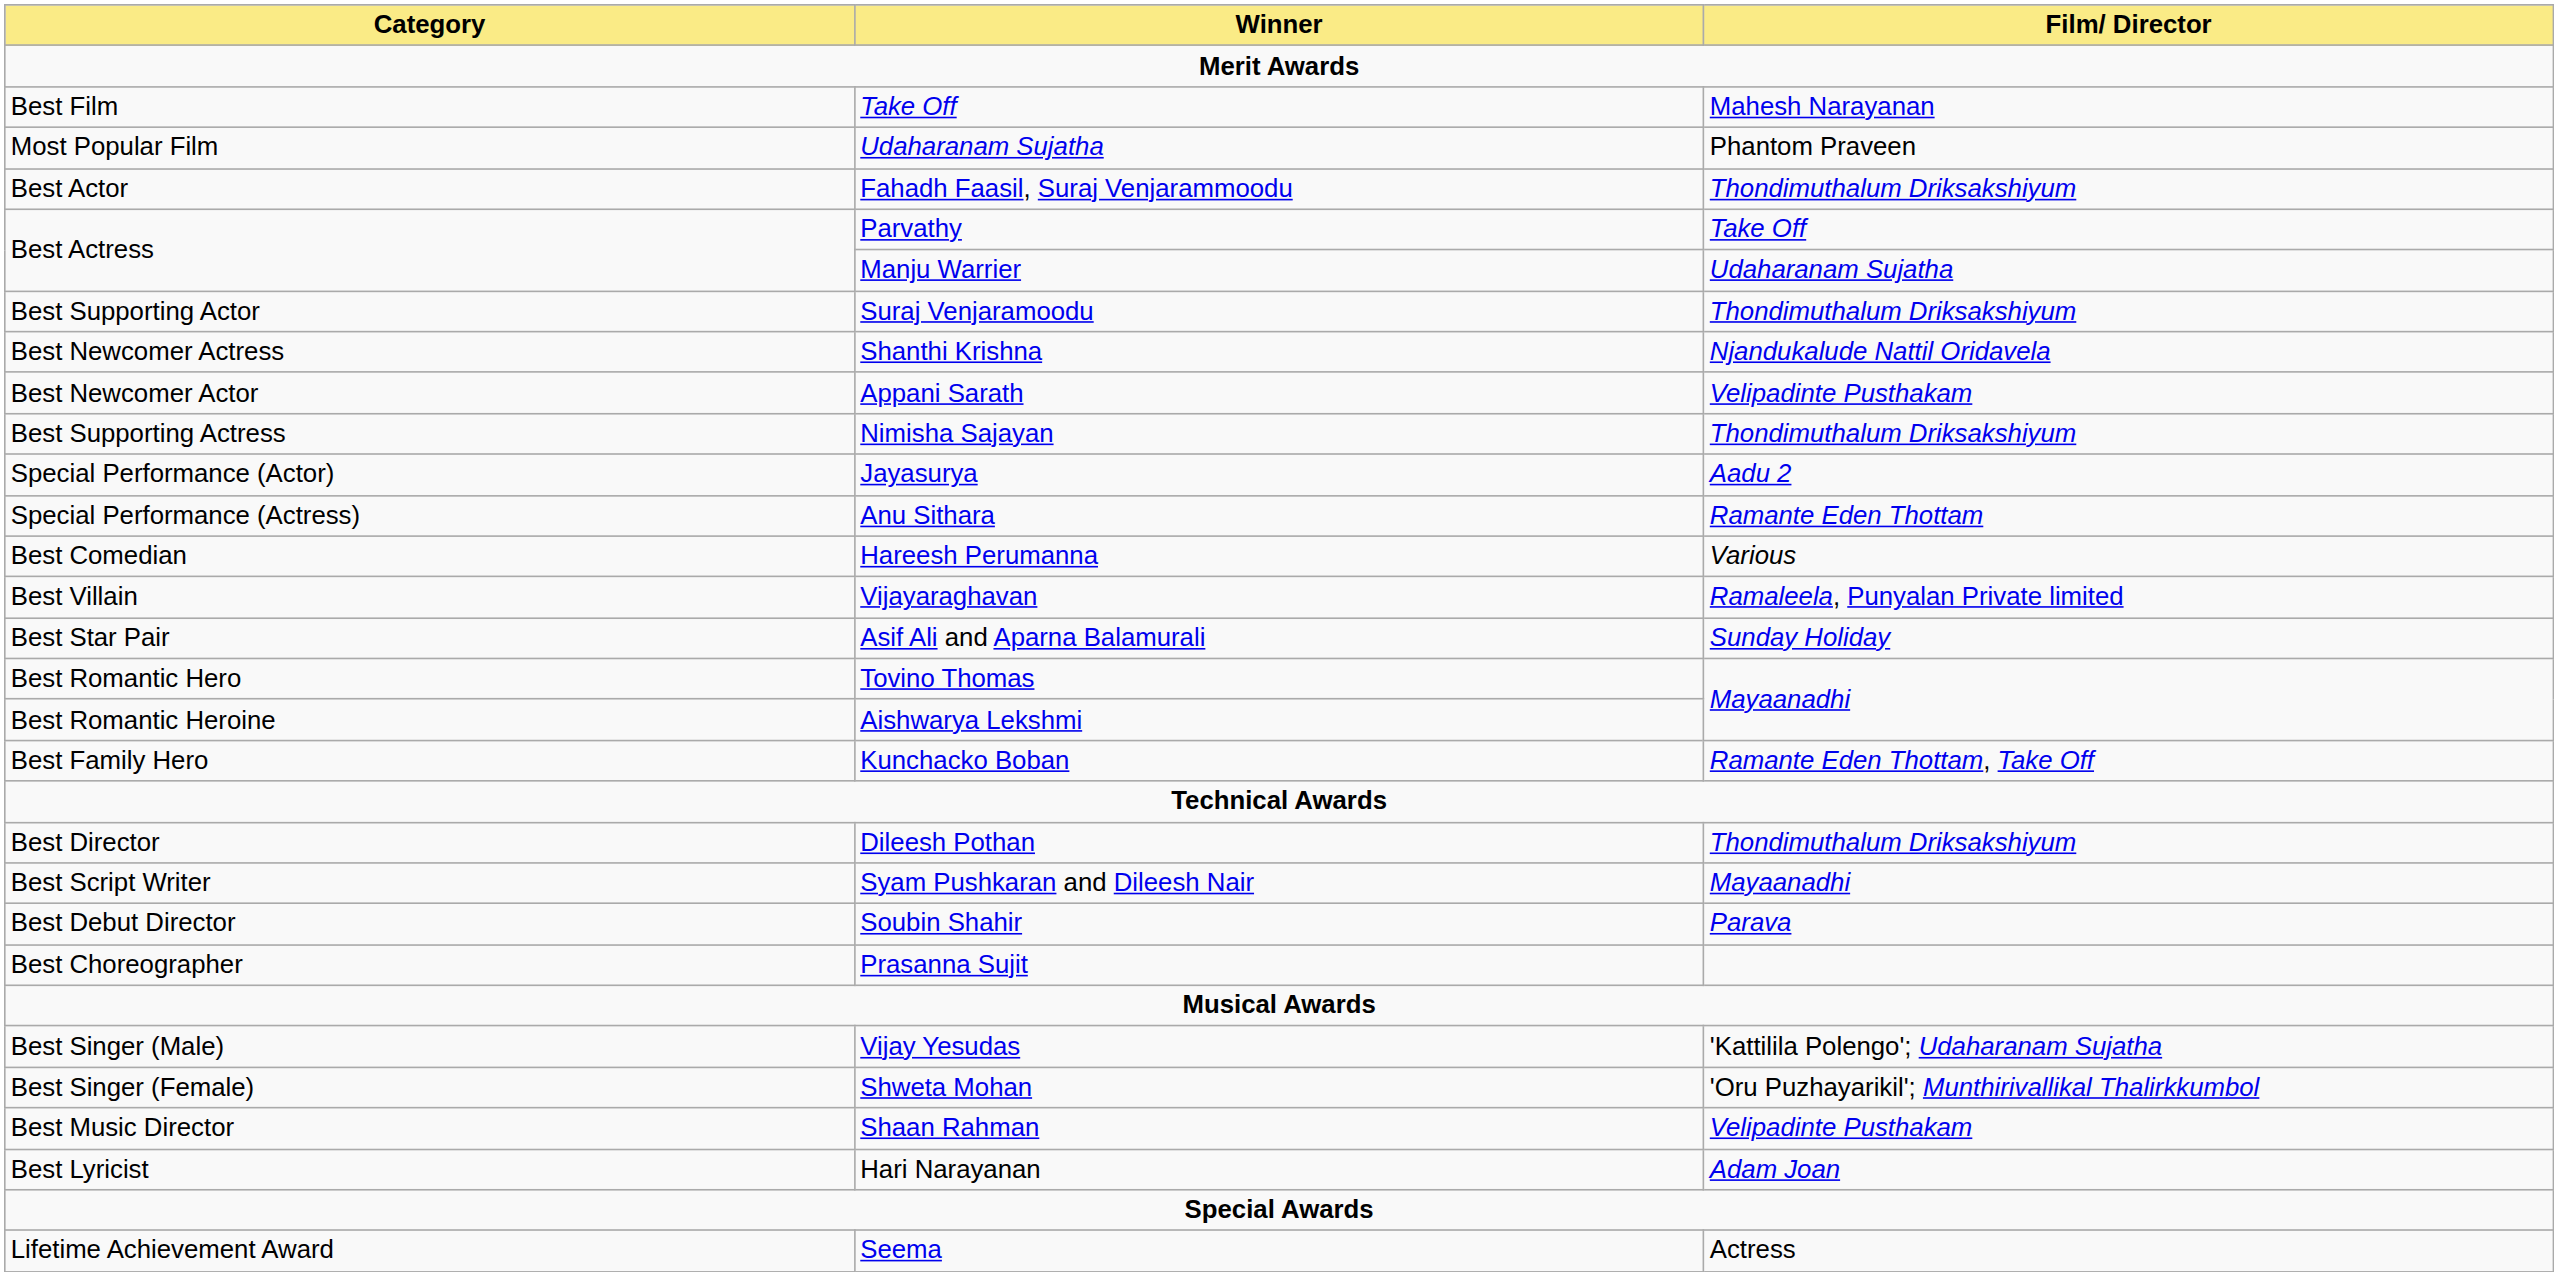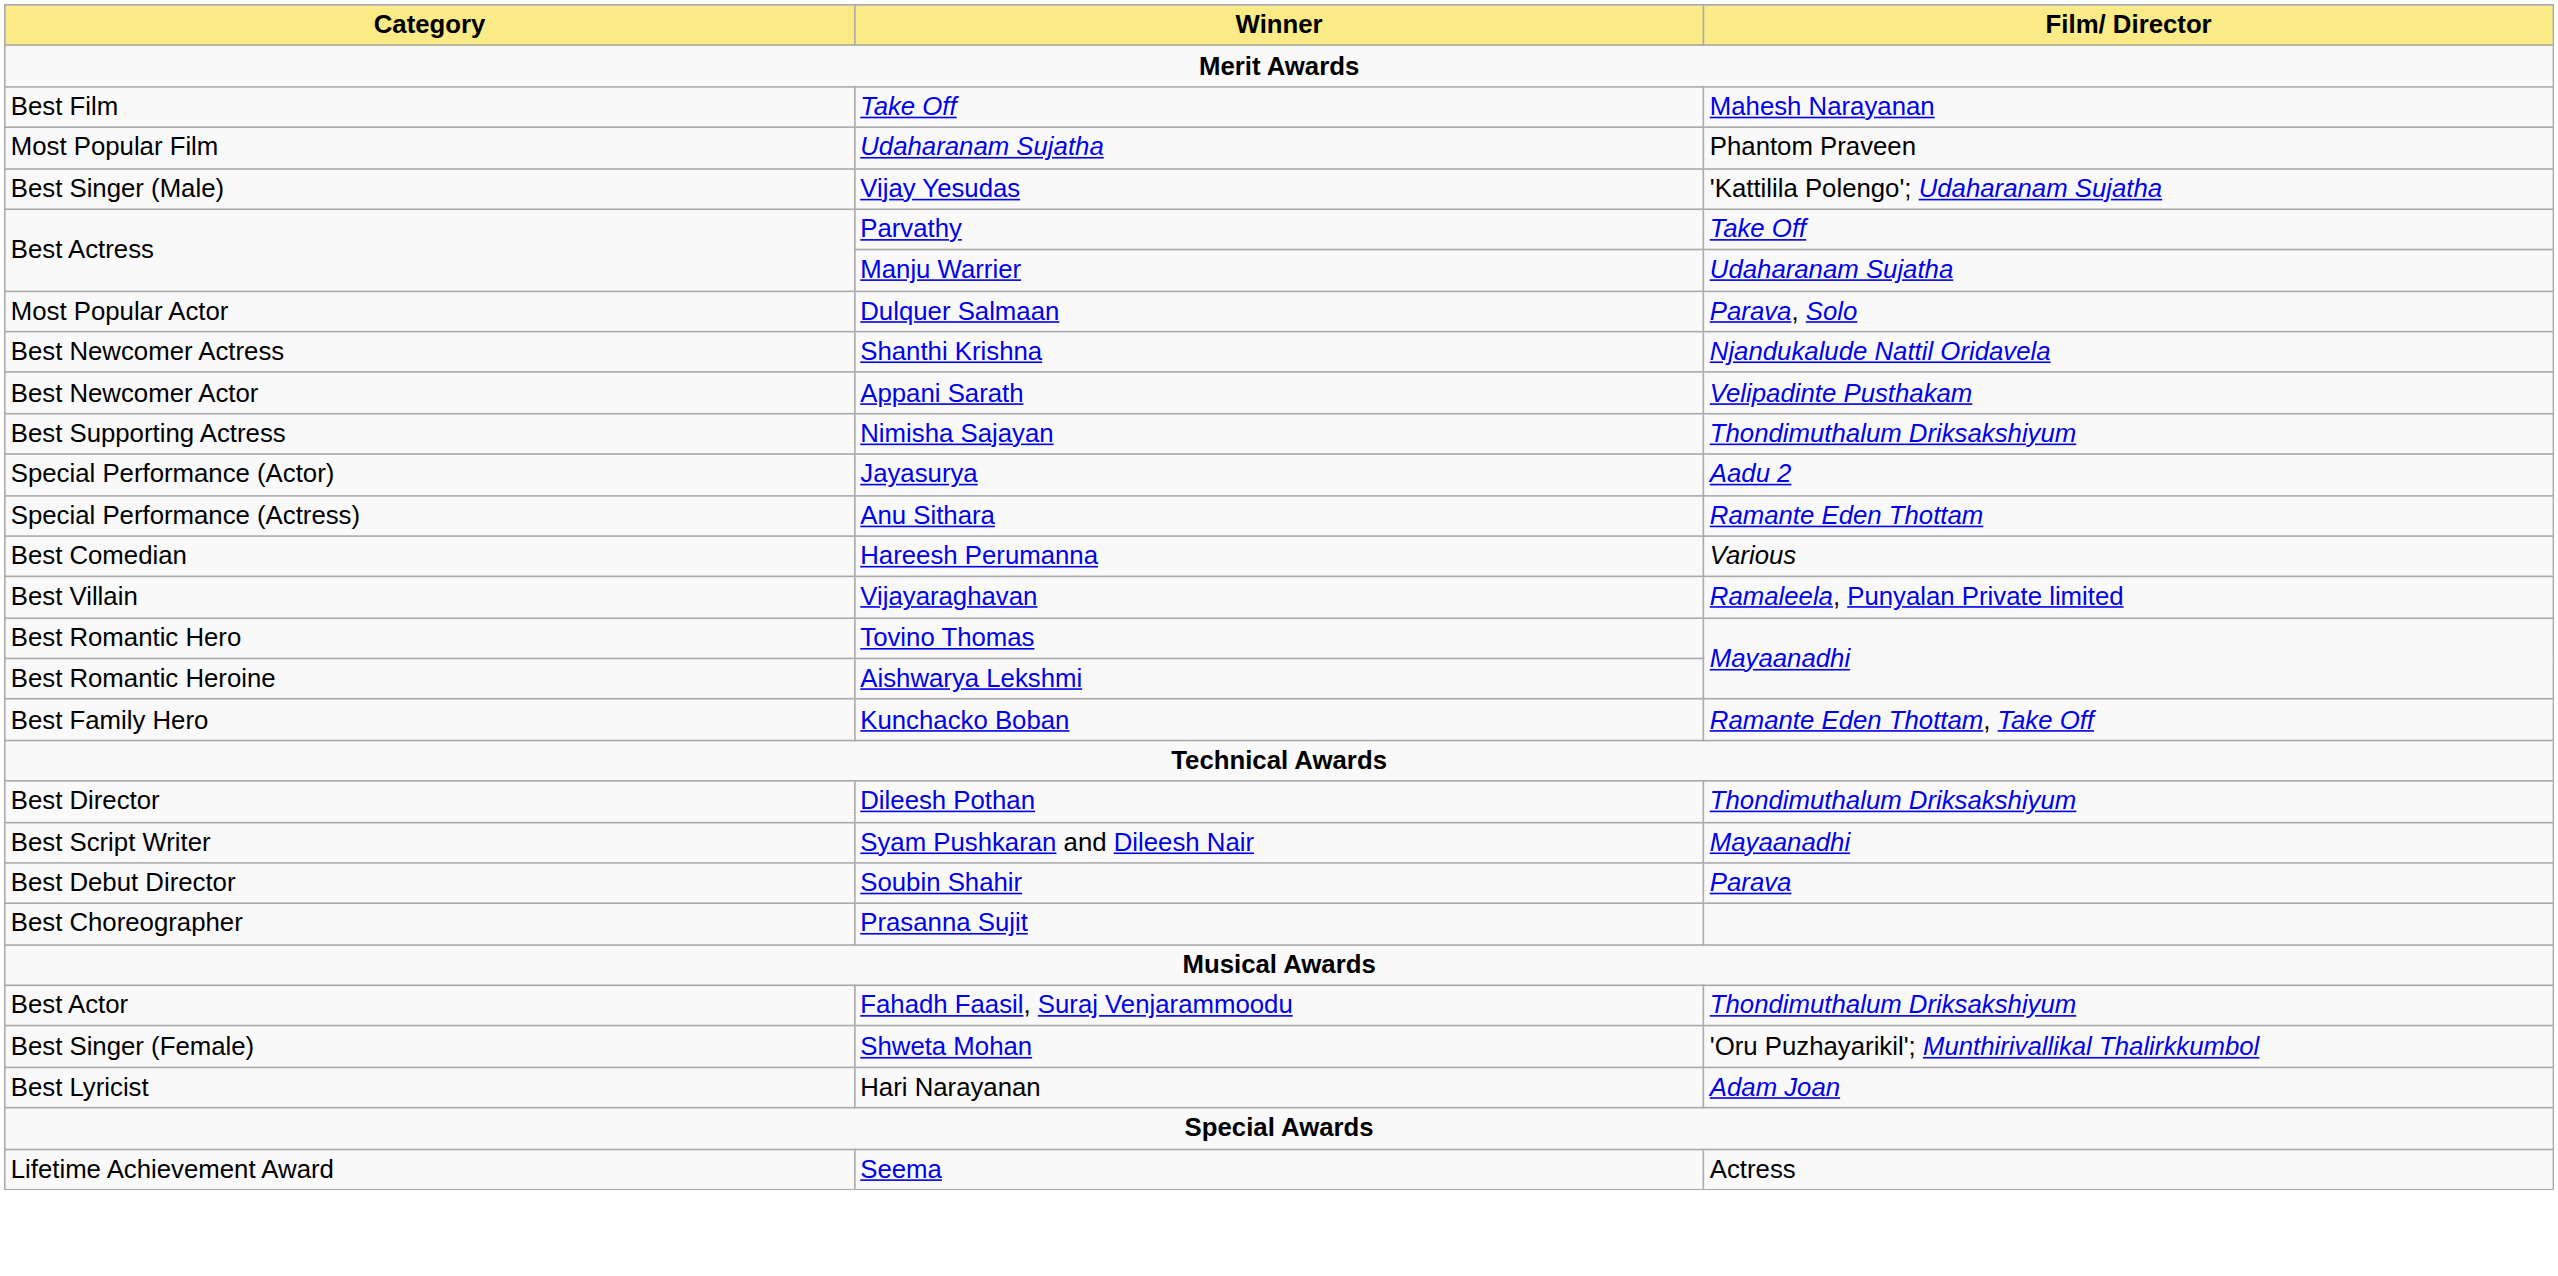rows swapped: Fahadh Faasil, Suraj Venjarammoodu <-> Vijay Yesudas
+ row: Most Popular Actor | Dulquer Salmaan | Parava, Solo
- row: Best Supporting Actor | Suraj Venjaramoodu | Thondimuthalum Driksakshiyum
- row: Best Star Pair | Asif Ali and Aparna Balamurali | Sunday Holiday
- row: Best Music Director | Shaan Rahman | Velipadinte Pusthakam
